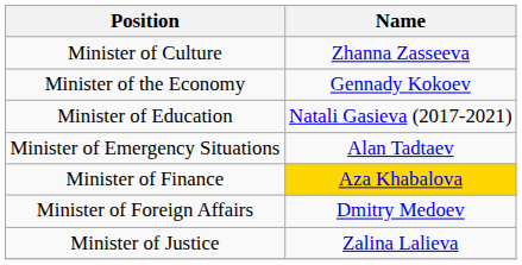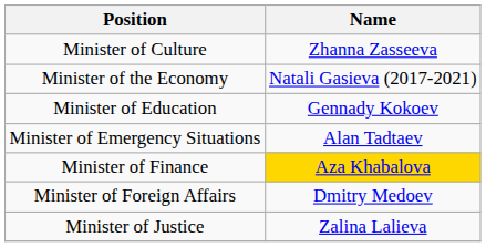Minister of the Economy | Name: Gennady Kokoev -> Natali Gasieva (2017-2021)
Minister of Education | Name: Natali Gasieva (2017-2021) -> Gennady Kokoev
